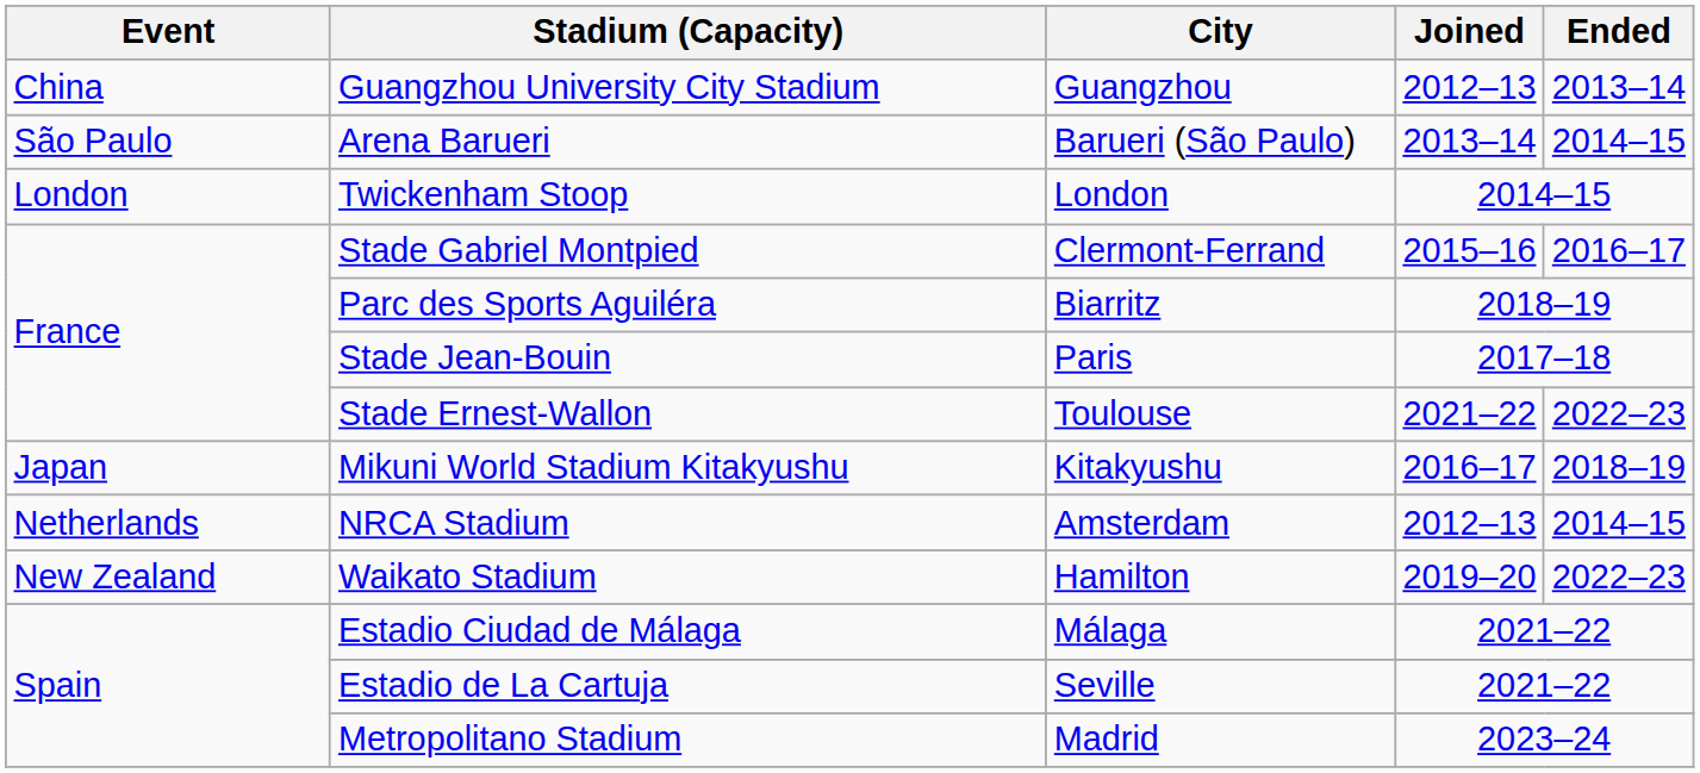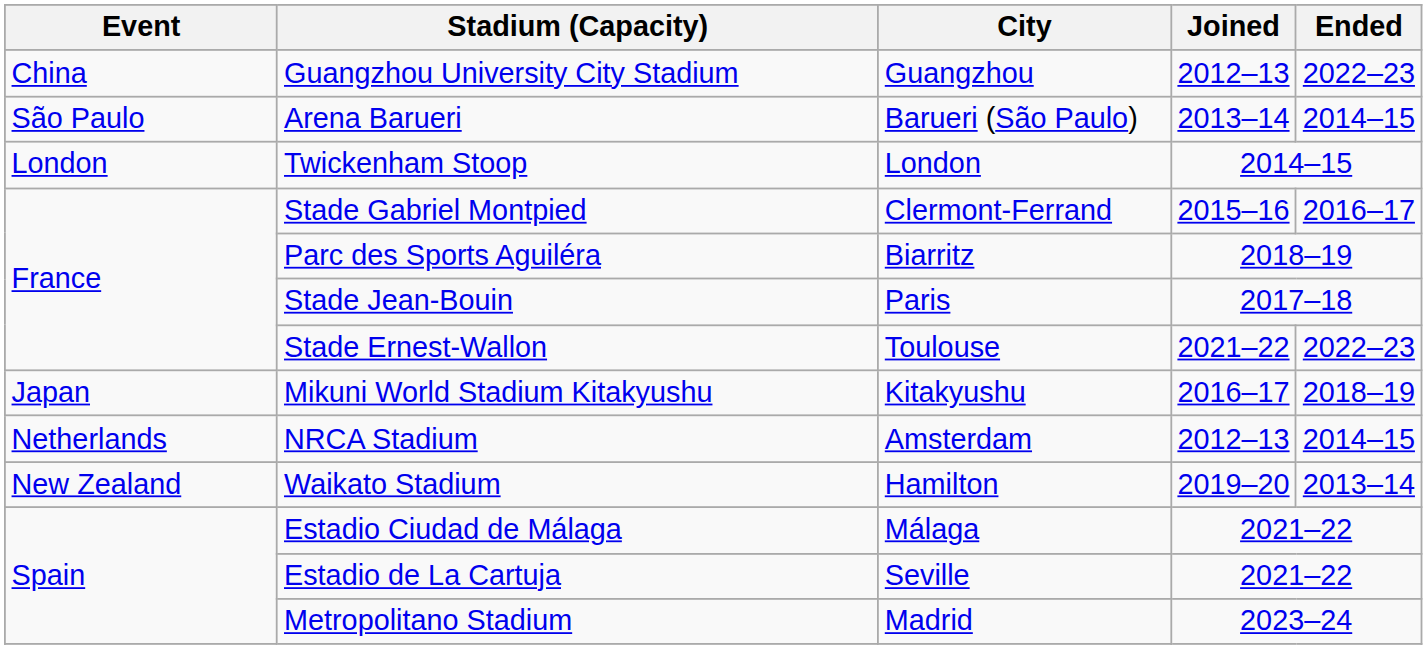Guangzhou University City Stadium | Ended: 2013–14 -> 2022–23
Waikato Stadium | Ended: 2022–23 -> 2013–14
